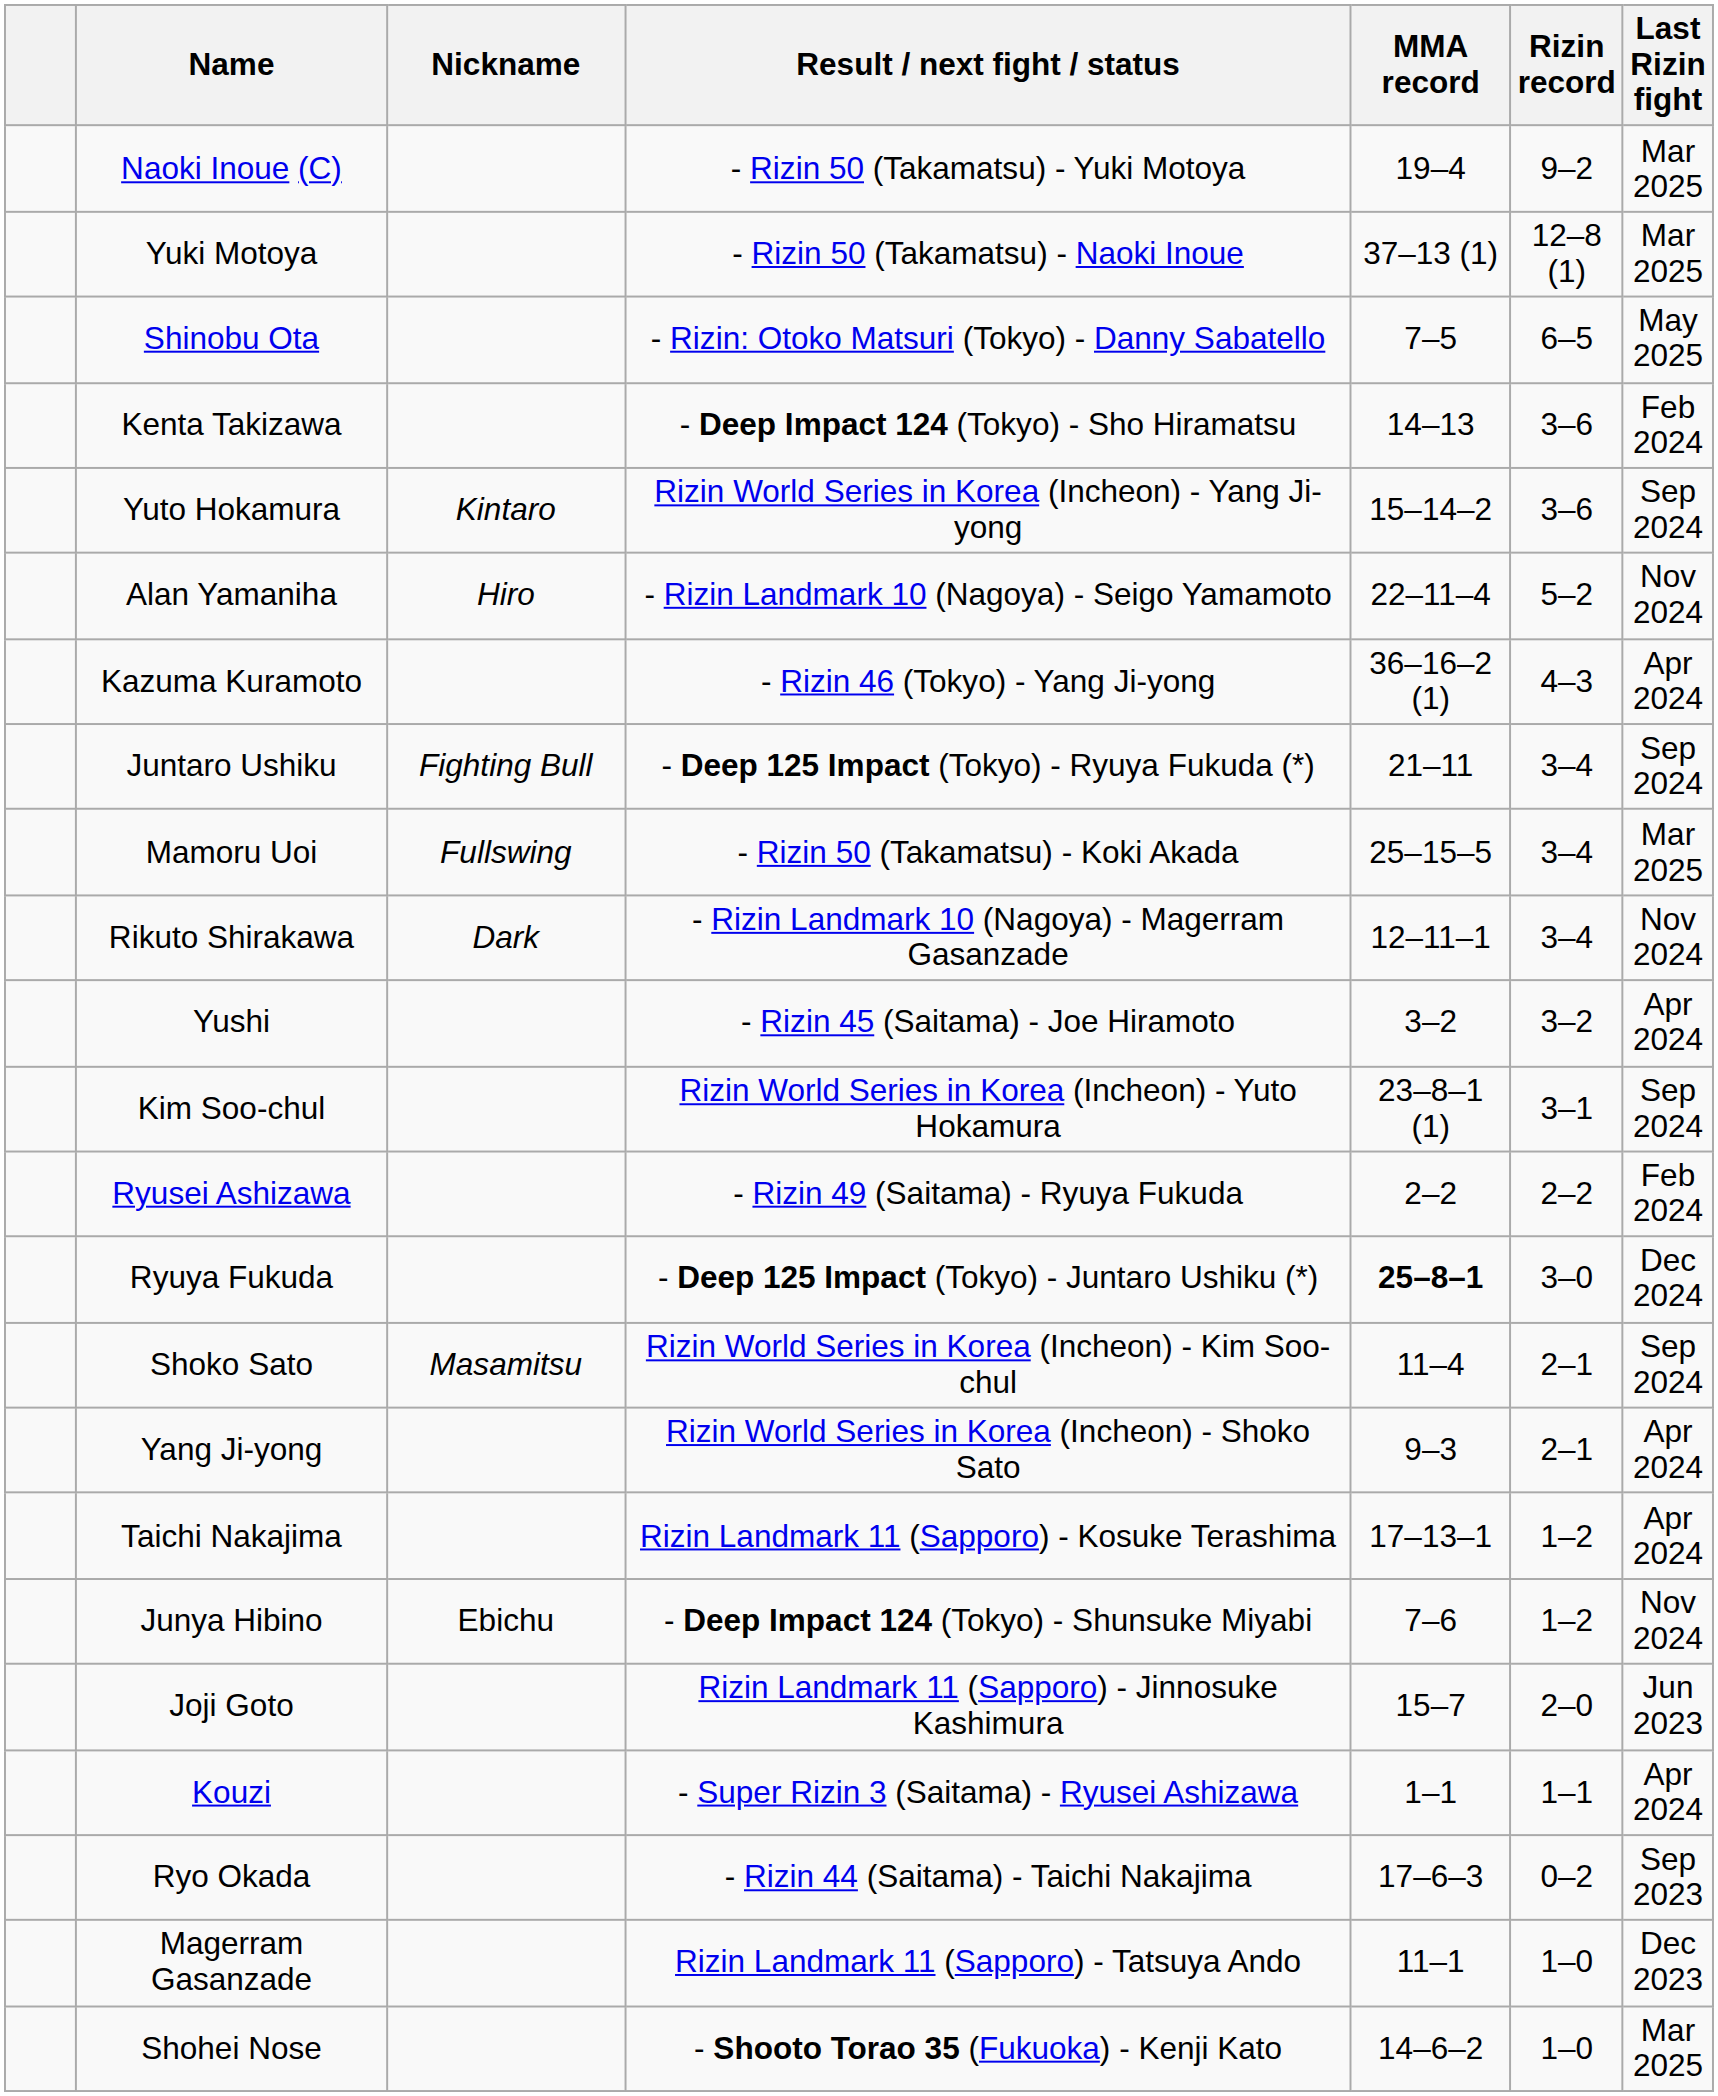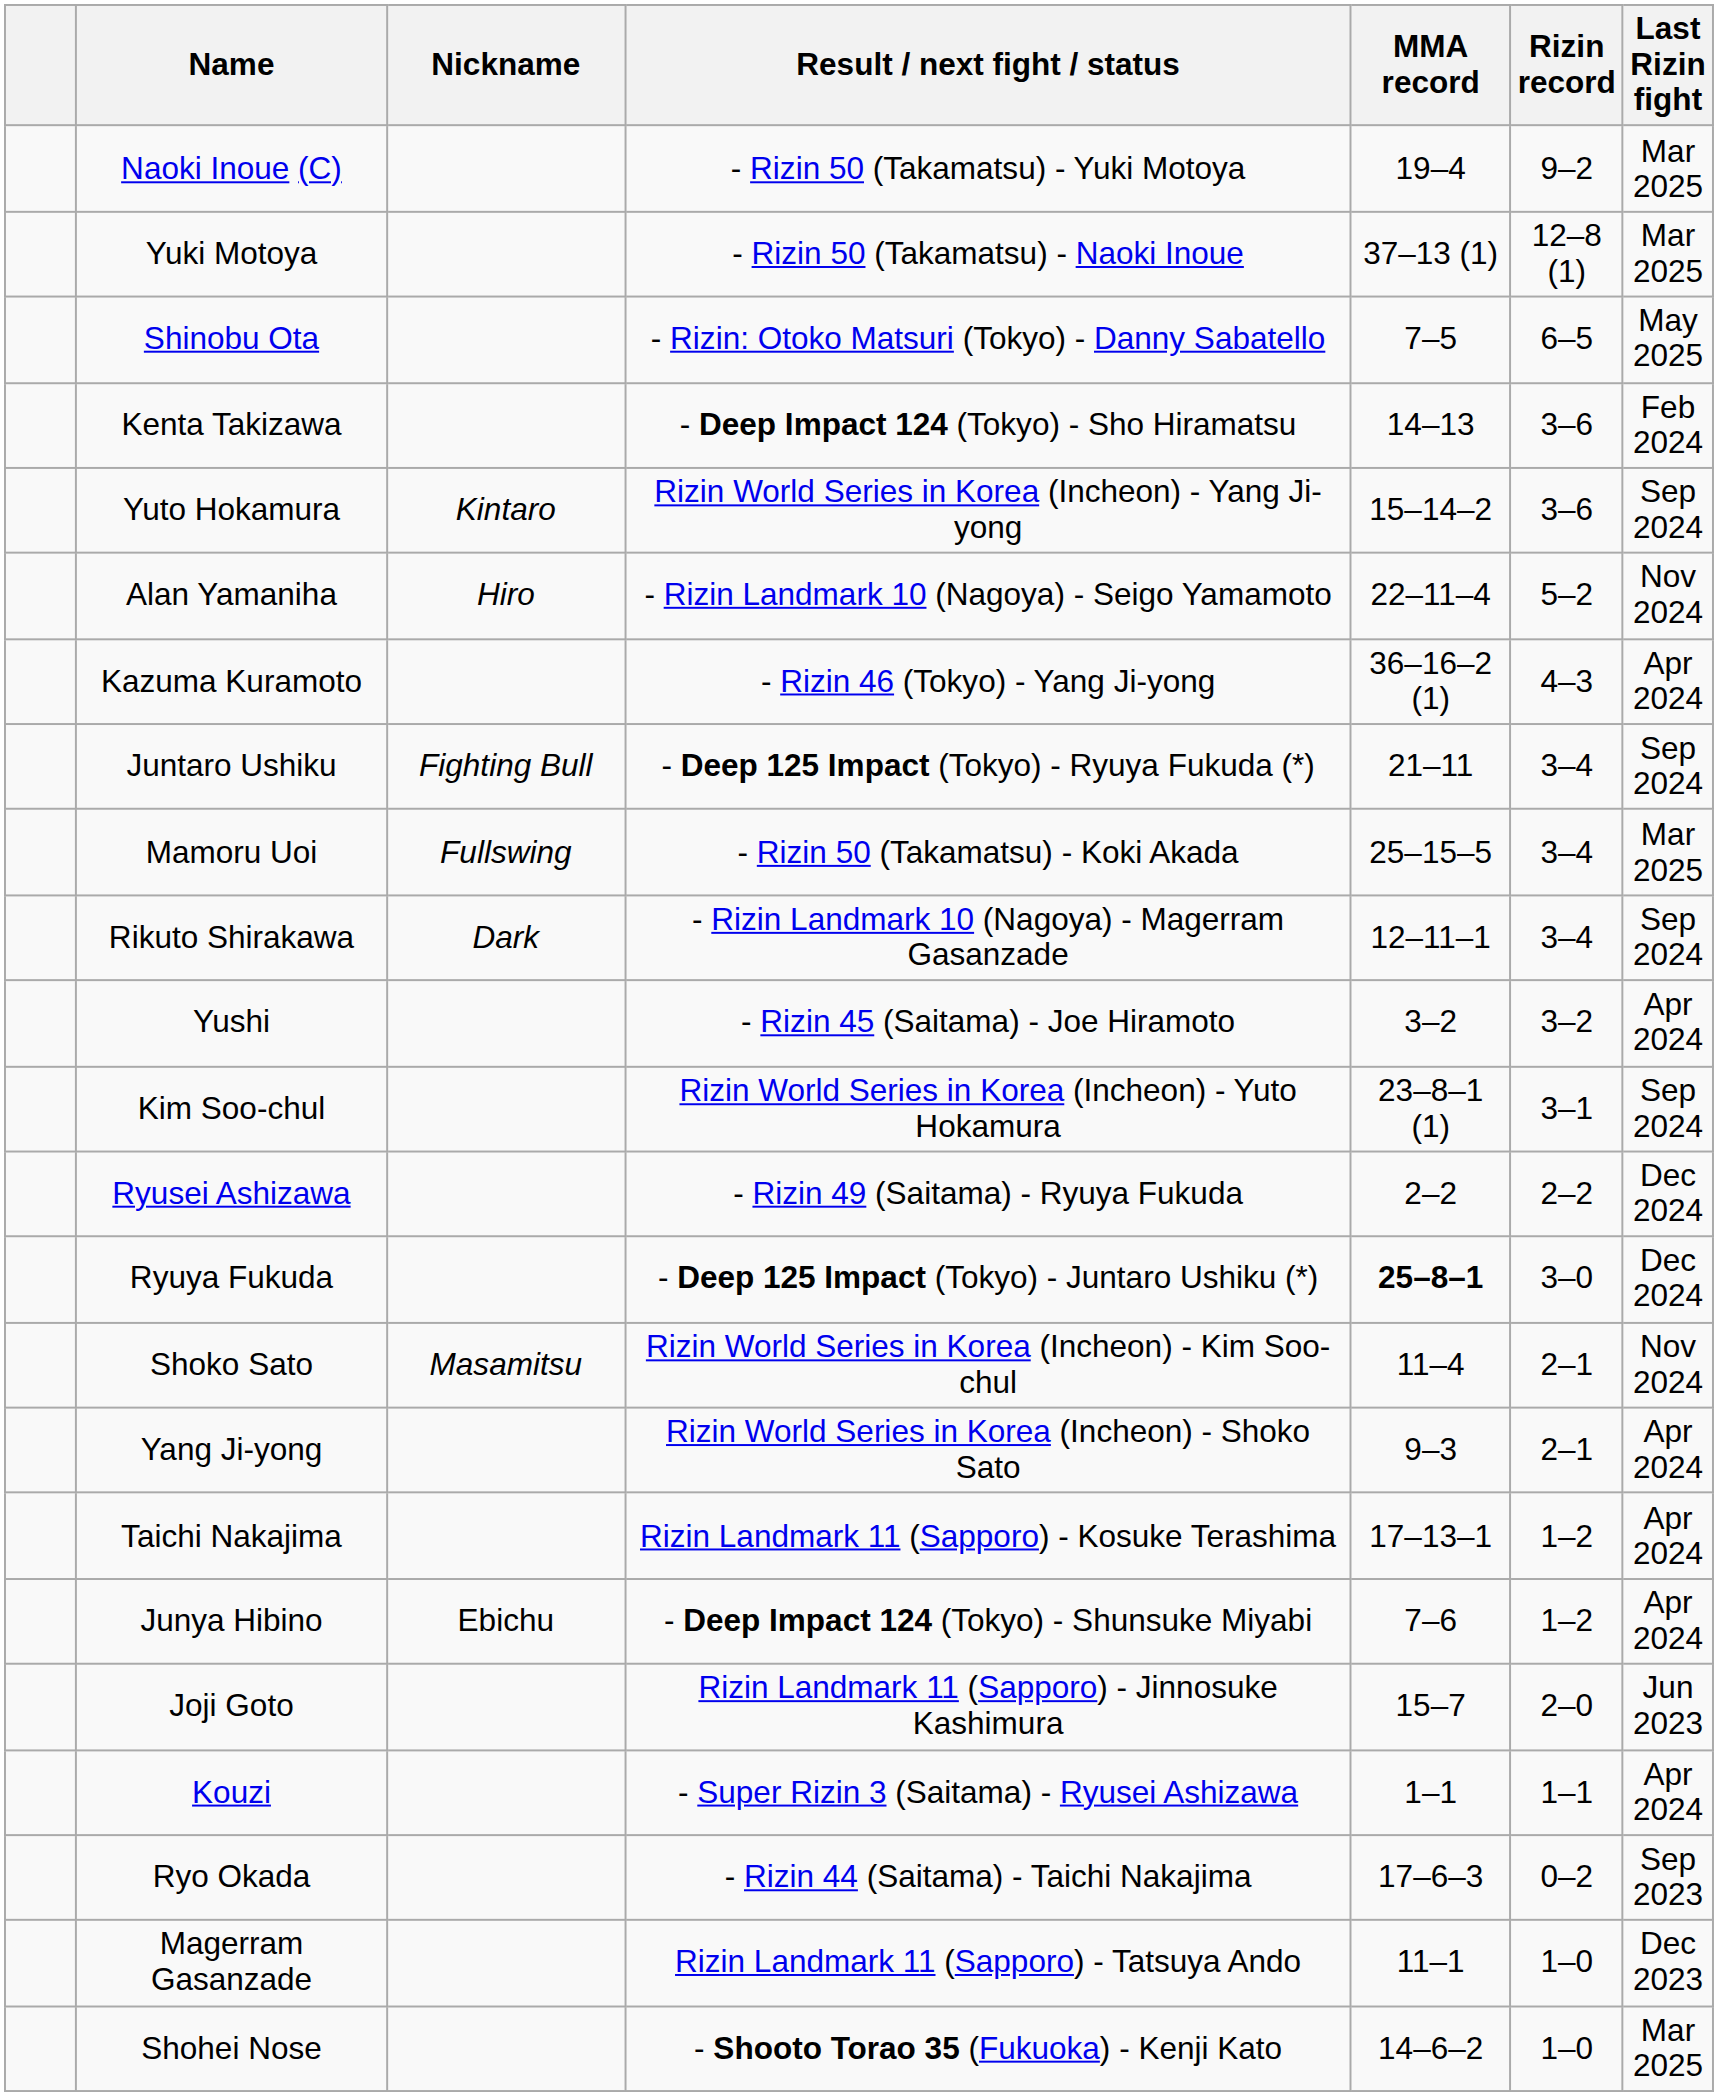Rikuto Shirakawa | Last Rizin fight: Nov 2024 -> Sep 2024
Ryusei Ashizawa | Last Rizin fight: Feb 2024 -> Dec 2024
Shoko Sato | Last Rizin fight: Sep 2024 -> Nov 2024
Junya Hibino | Last Rizin fight: Nov 2024 -> Apr 2024
